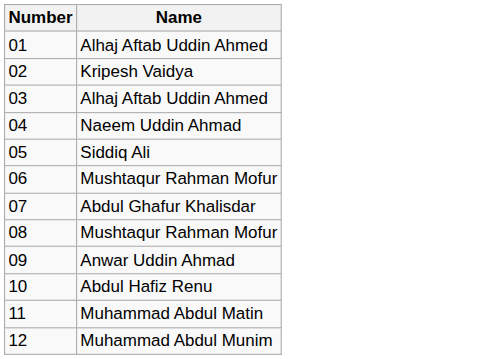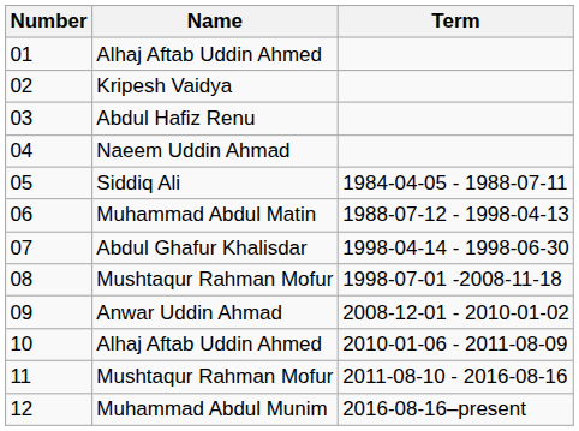+ column: Term | 1984-04-05 - 1988-07-11 | 1988-07-12 - 1998-04-13 | 1998-04-14 - 1998-06-30 | 1998-07-01 -2008-11-18 | 2008-12-01 - 2010-01-02 | 2010-01-06 - 2011-08-09 | 2011-08-10 - 2016-08-16 | 2016-08-16–present
03 | Name: Alhaj Aftab Uddin Ahmed -> Abdul Hafiz Renu
06 | Name: Mushtaqur Rahman Mofur -> Muhammad Abdul Matin
10 | Name: Abdul Hafiz Renu -> Alhaj Aftab Uddin Ahmed
11 | Name: Muhammad Abdul Matin -> Mushtaqur Rahman Mofur
